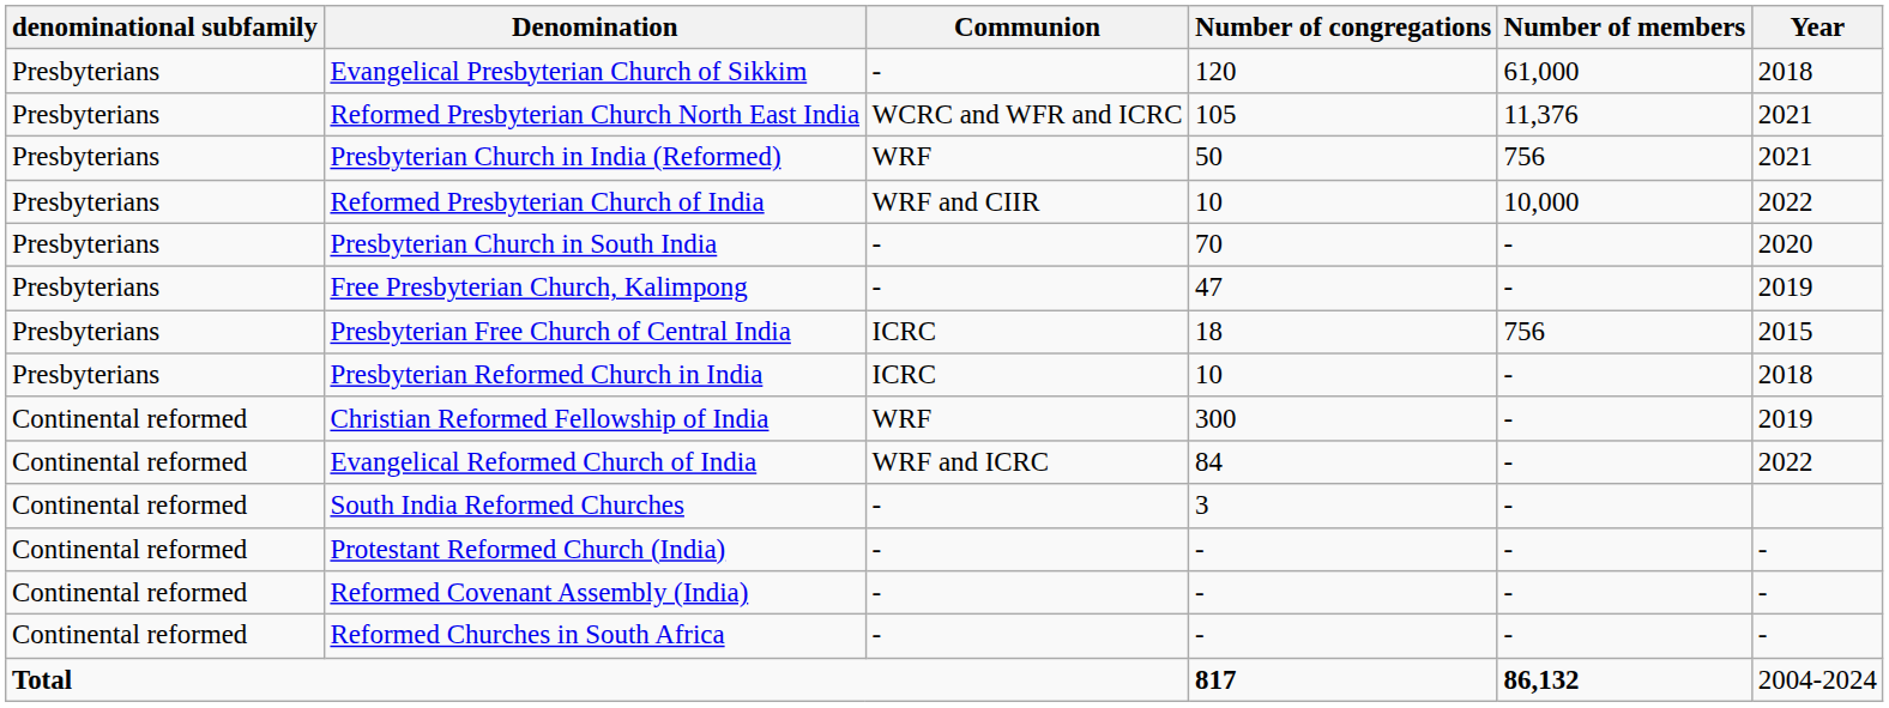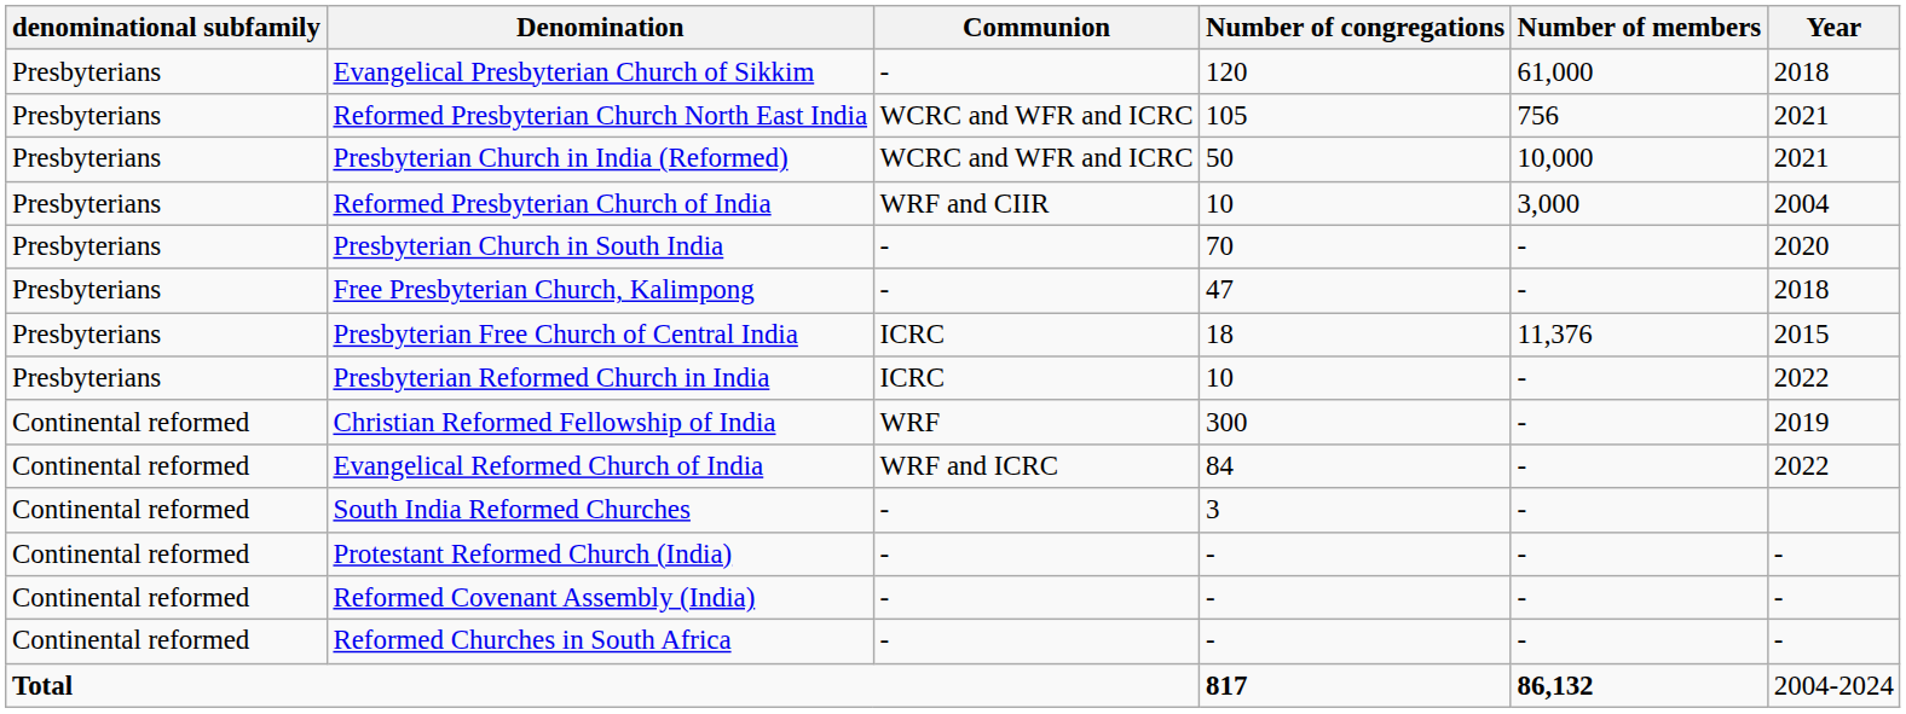Reformed Presbyterian Church North East India | Number of members: 11,376 -> 756
Presbyterian Church in India (Reformed) | Communion: WRF -> WCRC and WFR and ICRC
Presbyterian Church in India (Reformed) | Number of members: 756 -> 10,000
Reformed Presbyterian Church of India | Number of members: 10,000 -> 3,000
Reformed Presbyterian Church of India | Year: 2022 -> 2004
Free Presbyterian Church, Kalimpong | Year: 2019 -> 2018
Presbyterian Free Church of Central India | Number of members: 756 -> 11,376
Presbyterian Reformed Church in India | Year: 2018 -> 2022
